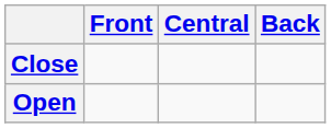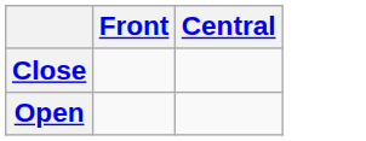- column: Back
